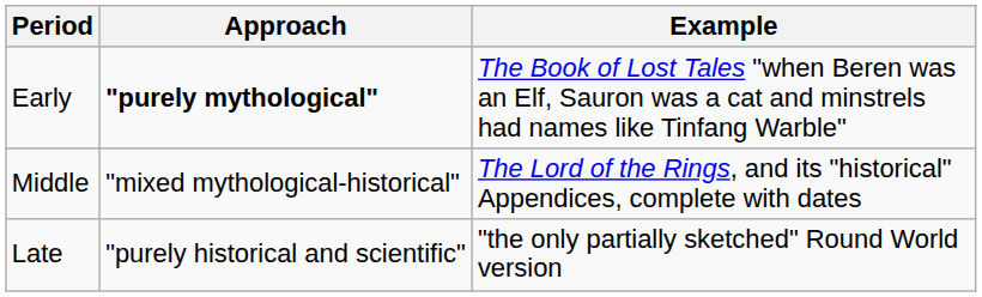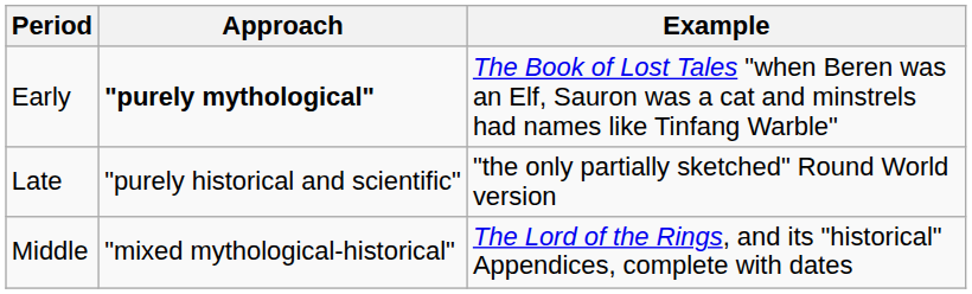rows swapped: Middle <-> Late
